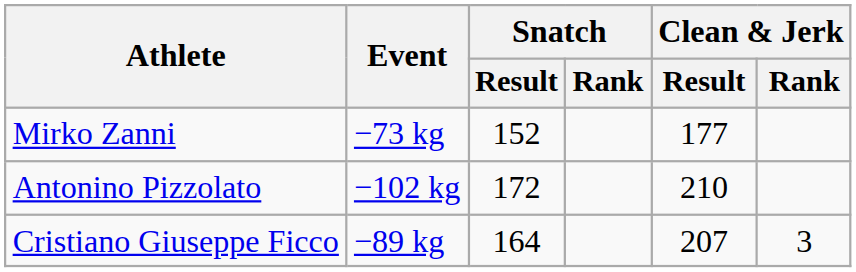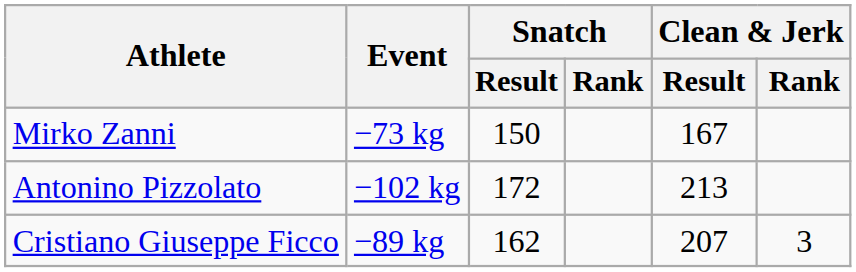Mirko Zanni | Snatch / Result: 152 -> 150
Mirko Zanni | Clean & Jerk / Result: 177 -> 167
Antonino Pizzolato | Clean & Jerk / Result: 210 -> 213
Cristiano Giuseppe Ficco | Snatch / Result: 164 -> 162
